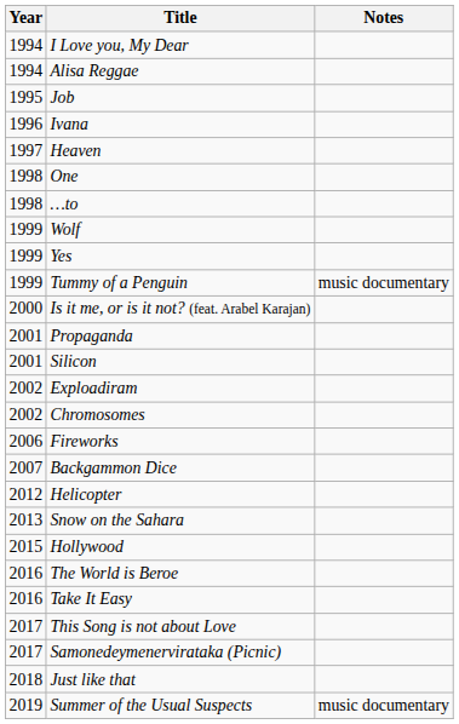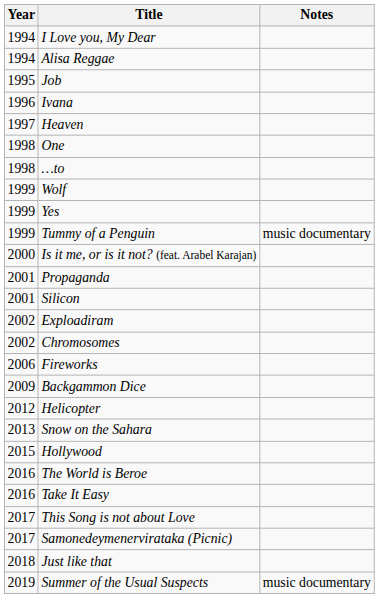Backgammon Dice | Year: 2007 -> 2009
